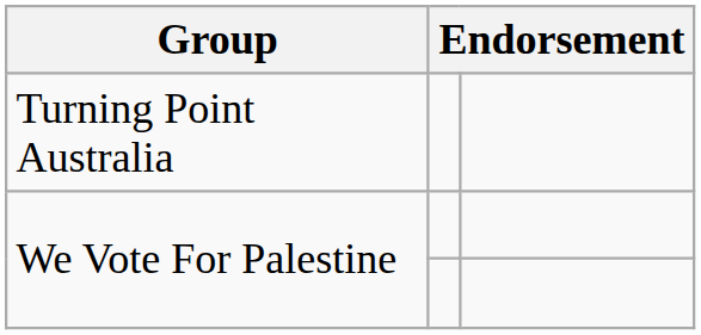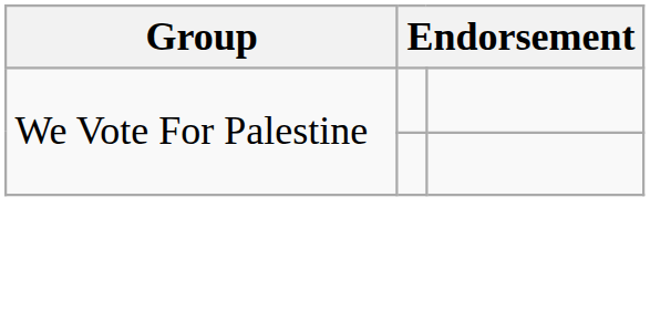- row: Turning Point Australia
